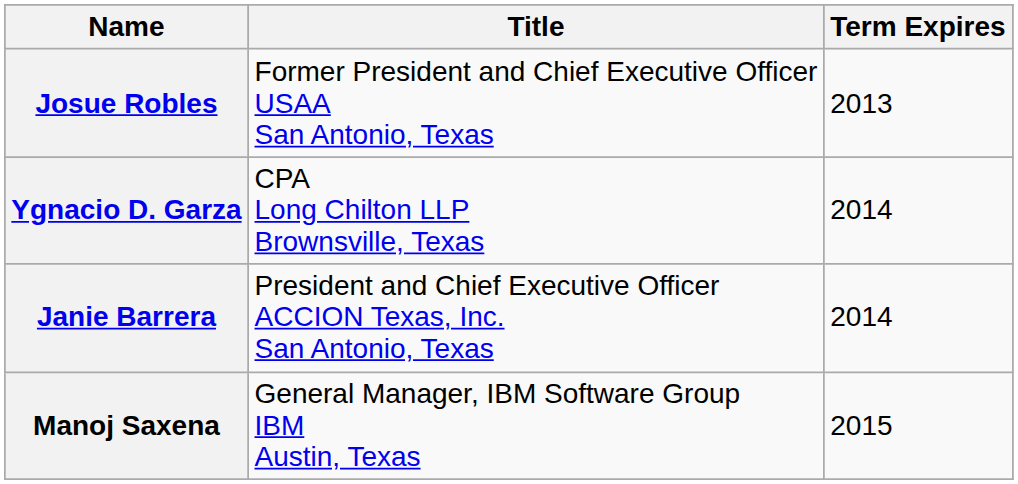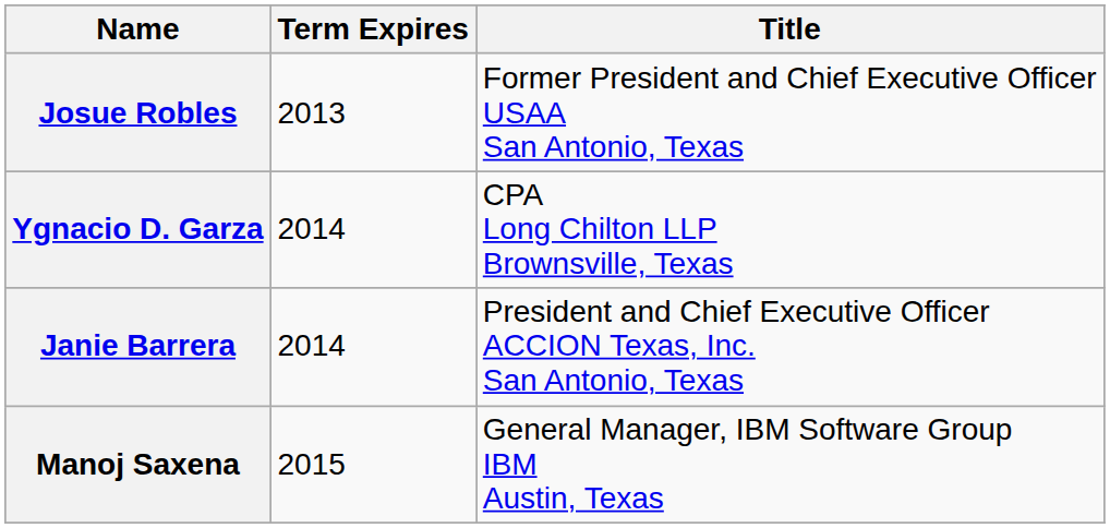columns swapped: Title <-> Term Expires
